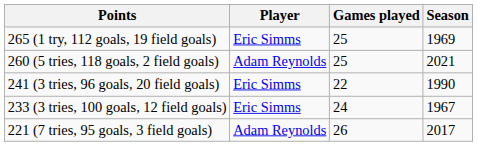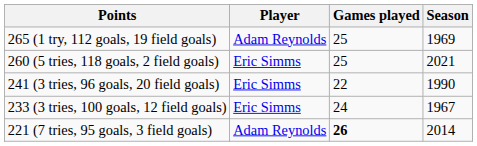265 (1 try, 112 goals, 19 field goals) | Player: Eric Simms -> Adam Reynolds
260 (5 tries, 118 goals, 2 field goals) | Player: Adam Reynolds -> Eric Simms
221 (7 tries, 95 goals, 3 field goals) | Games played: normal -> bold
221 (7 tries, 95 goals, 3 field goals) | Season: 2017 -> 2014
